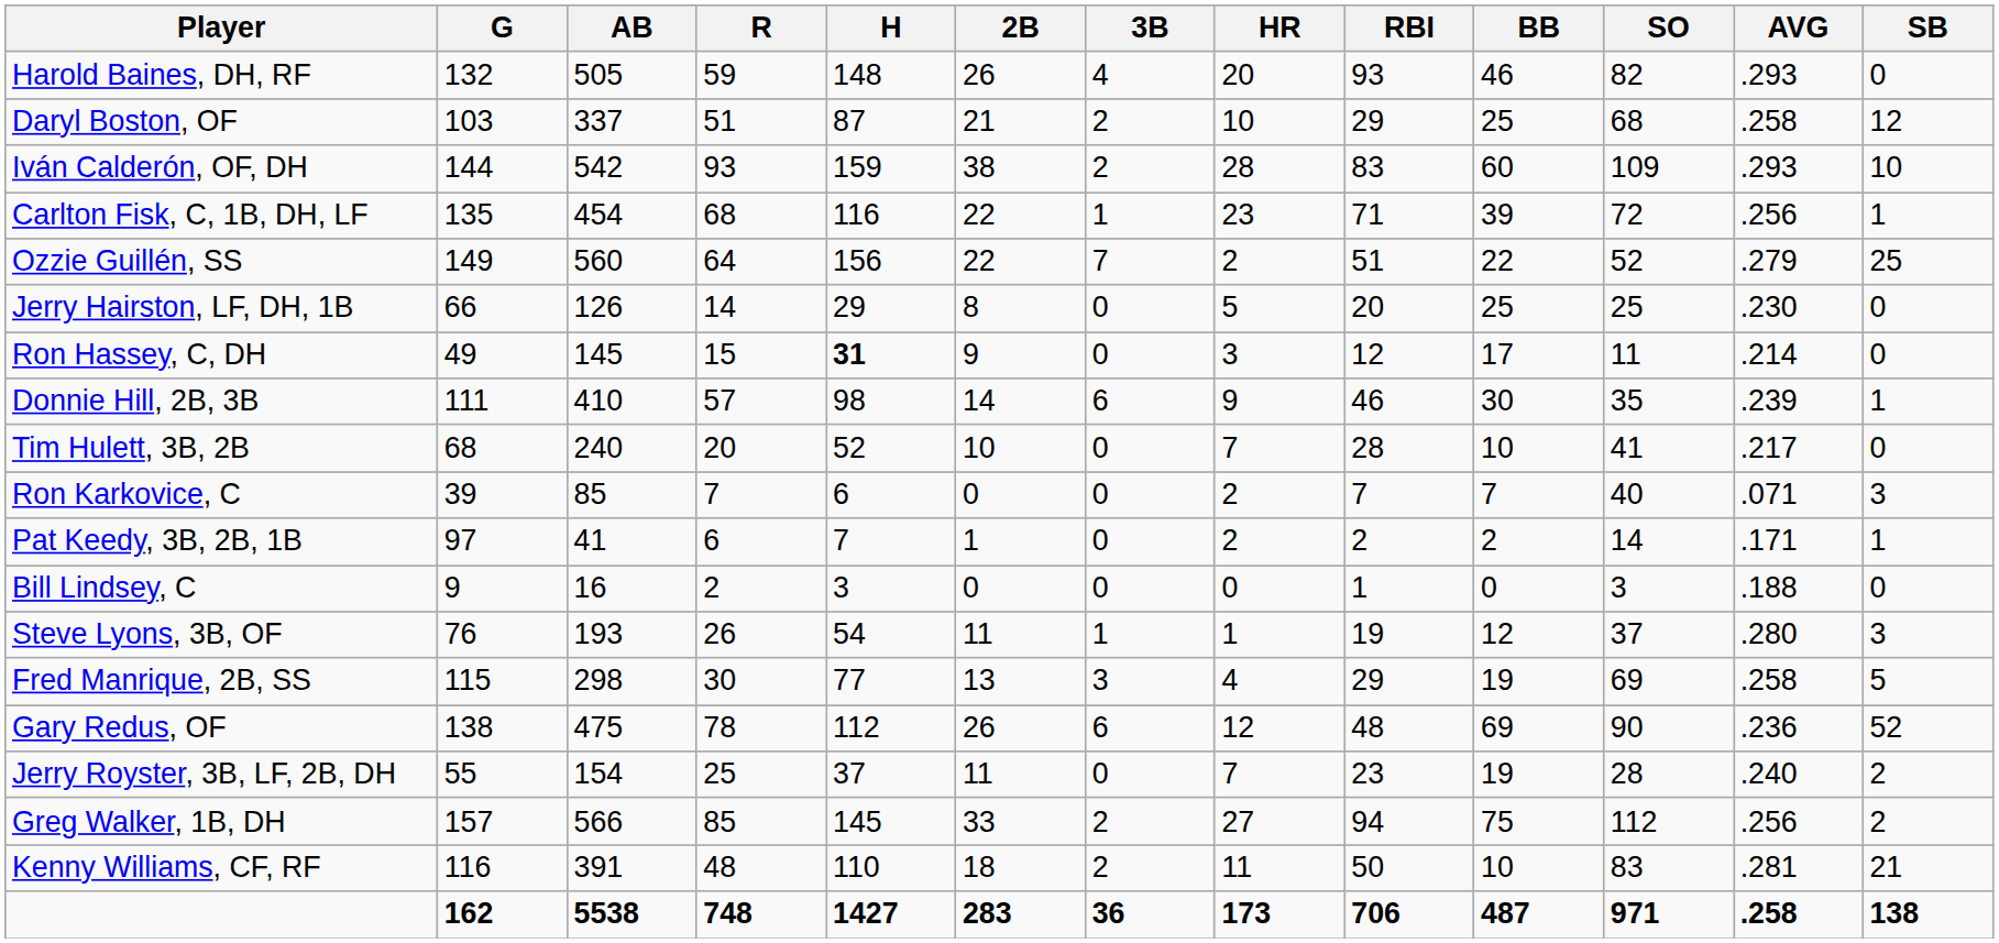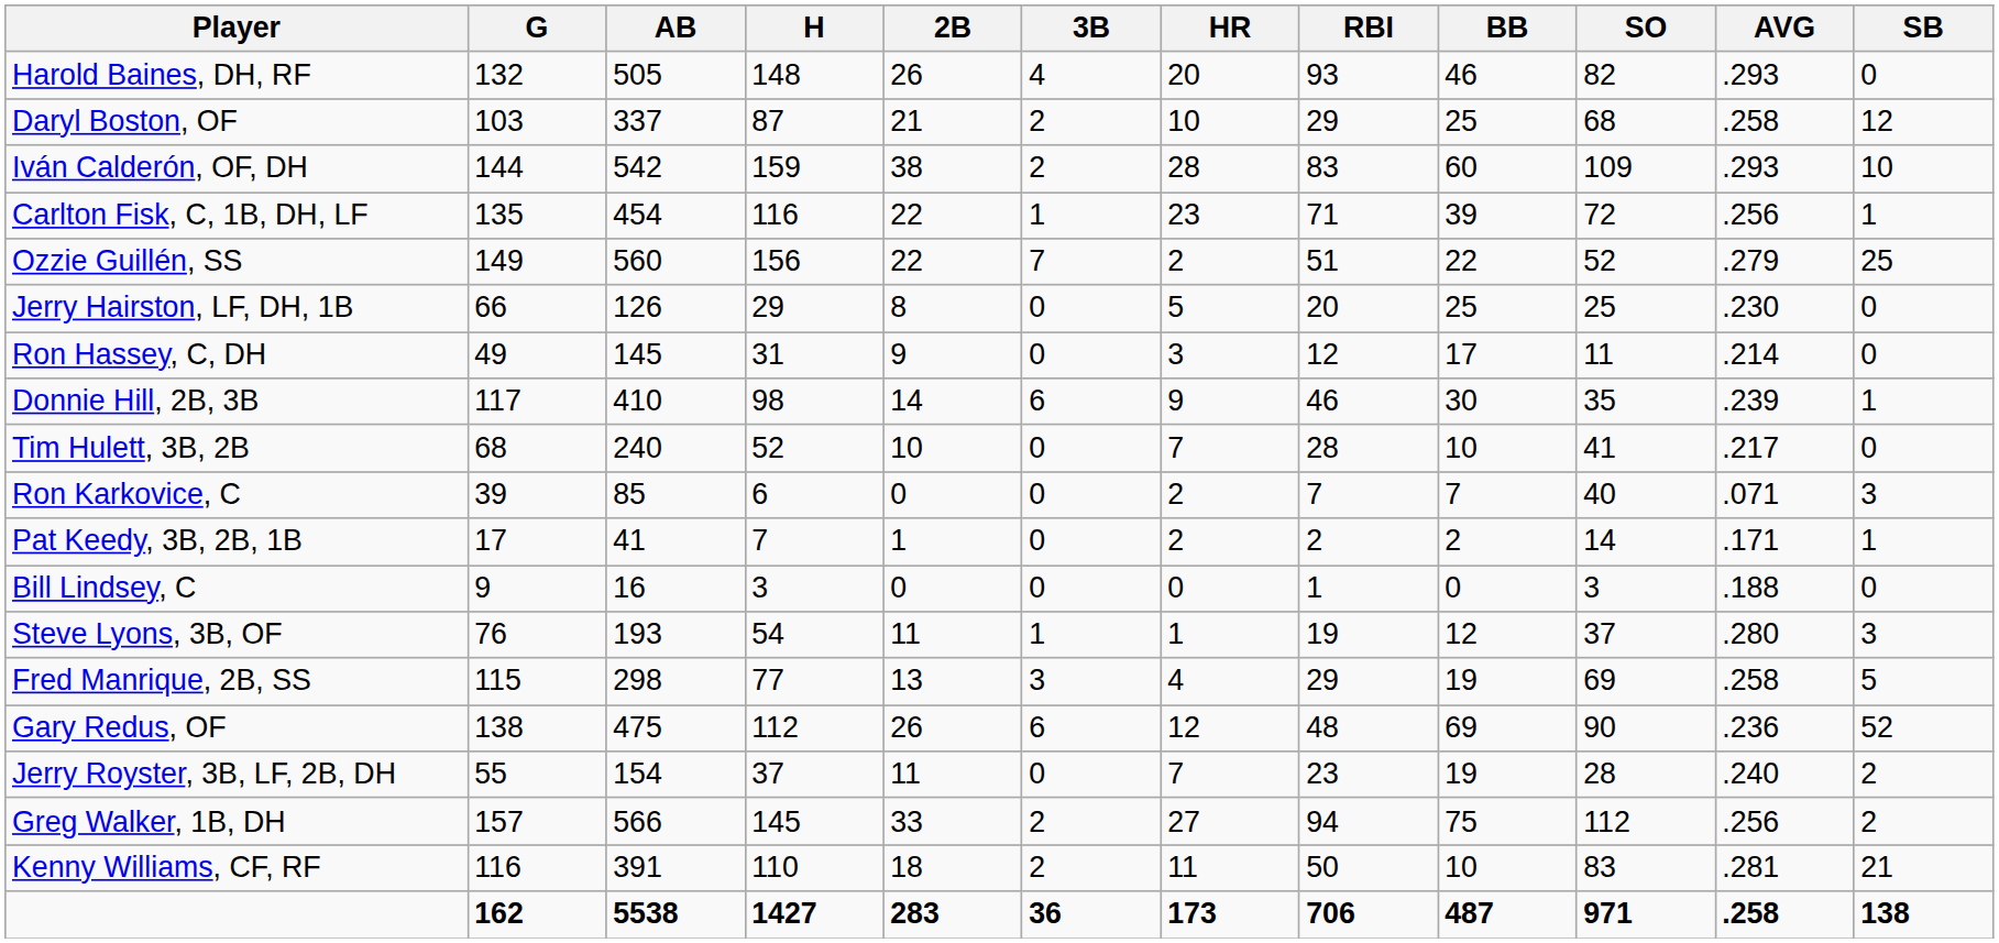- column: R | 59 | 51 | 93 | 68 | 64 | 14 | 15 | 57 | 20 | 7 | 6 | 2 | 26 | 30 | 78 | 25 | 85 | 48 | 748
Ron Hassey, C, DH | H: bold -> normal
Donnie Hill, 2B, 3B | G: 111 -> 117
Pat Keedy, 3B, 2B, 1B | G: 97 -> 17
